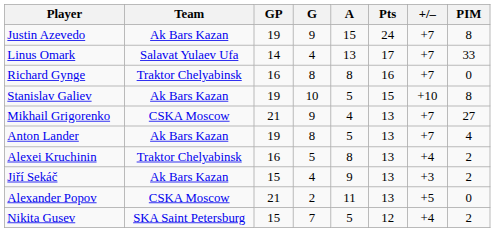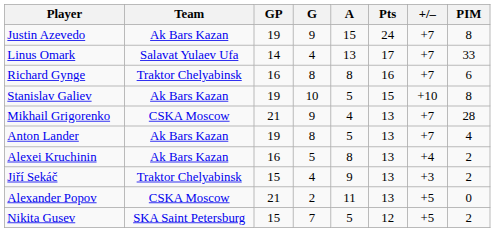Richard Gynge | PIM: 0 -> 6
Mikhail Grigorenko | PIM: 27 -> 28
Alexei Kruchinin | Team: Traktor Chelyabinsk -> Ak Bars Kazan
Jiří Sekáč | Team: Ak Bars Kazan -> Traktor Chelyabinsk
Nikita Gusev | +/–: +4 -> +5
